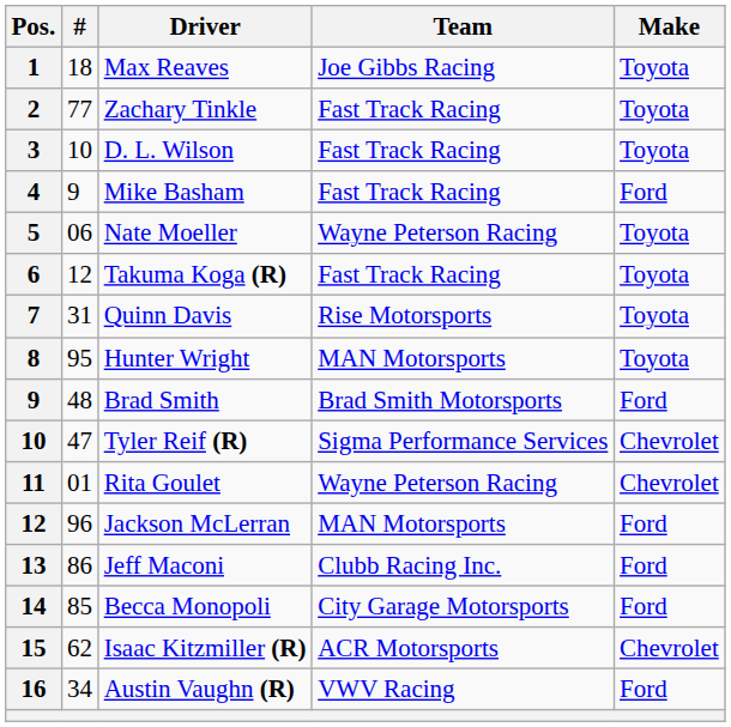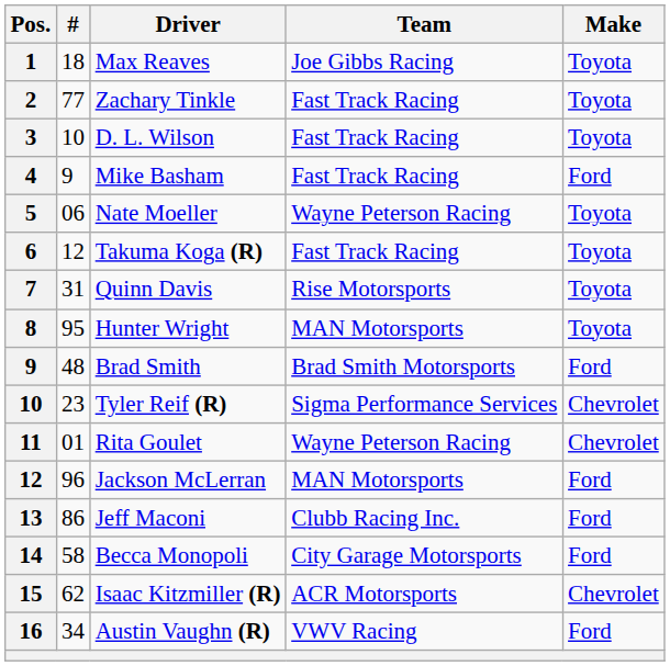Tyler Reif (R) | #: 47 -> 23
Becca Monopoli | #: 85 -> 58
